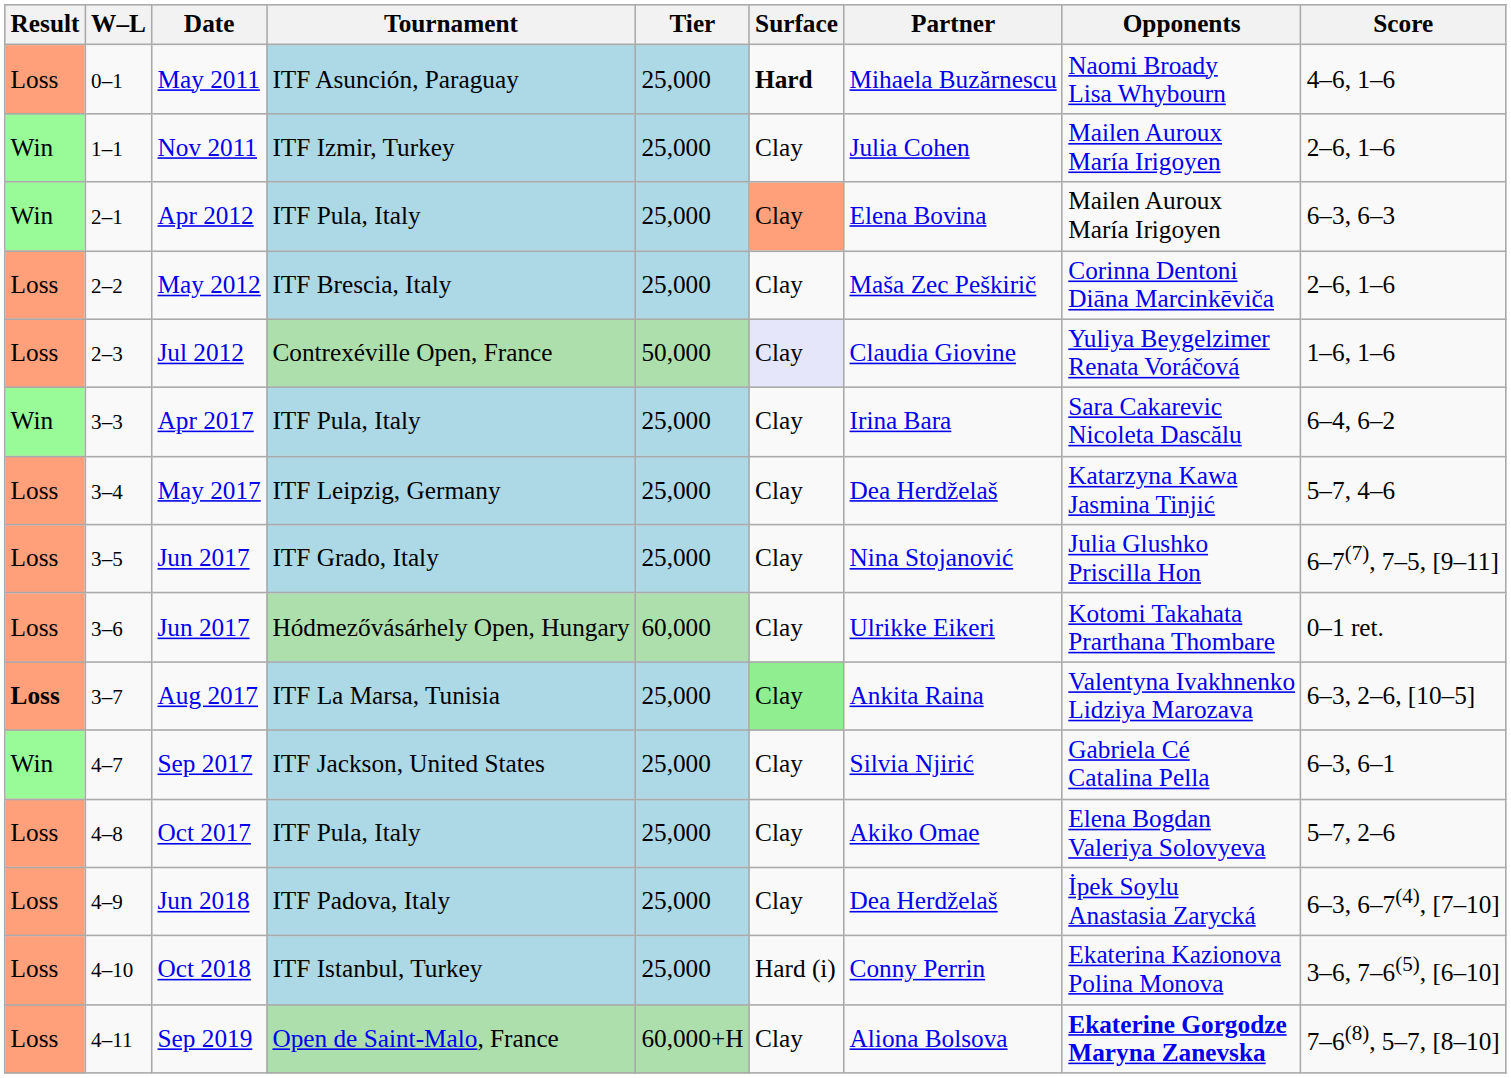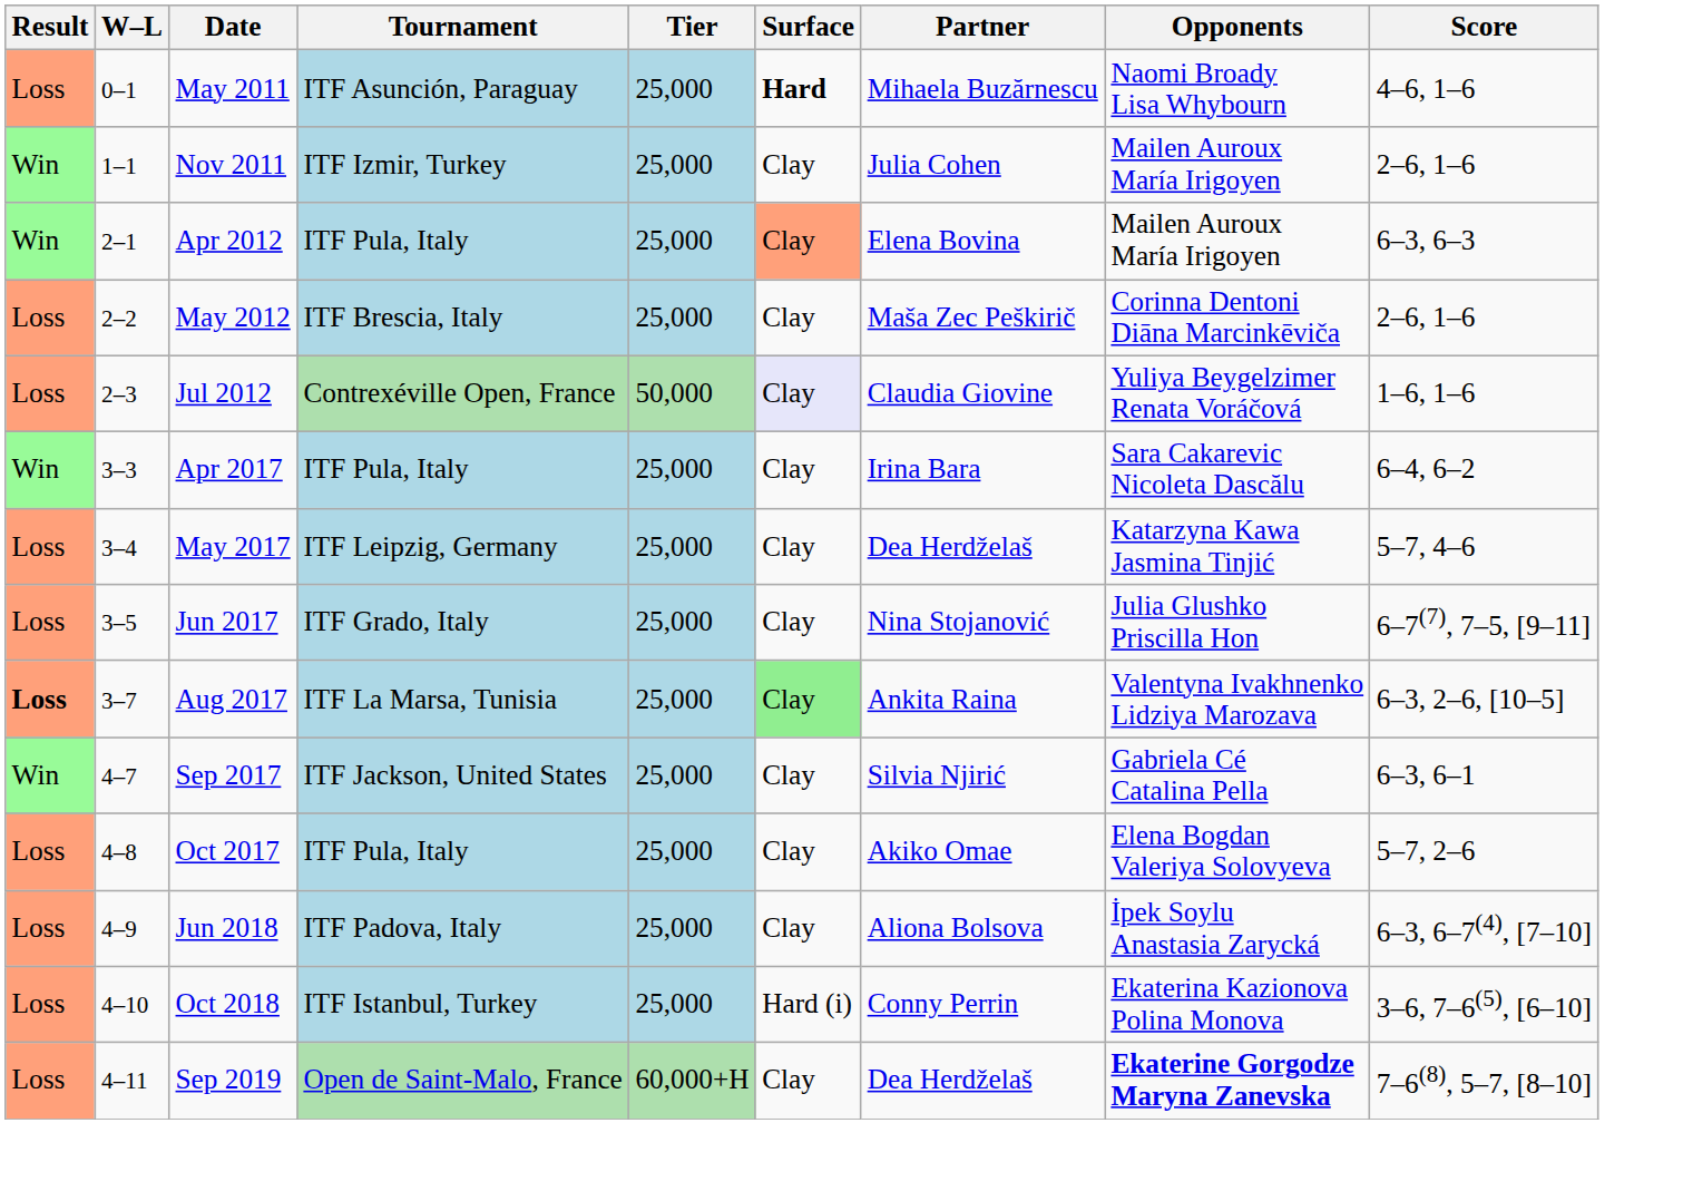- row: Loss | 3–6 | Jun 2017 | Hódmezővásárhely Open, Hungary | 60,000 | Clay | Ulrikke Eikeri | Kotomi Takahata Prarthana Thombare | 0–1 ret.
Jun 2018 | Partner: Dea Herdželaš -> Aliona Bolsova
Sep 2019 | Partner: Aliona Bolsova -> Dea Herdželaš
